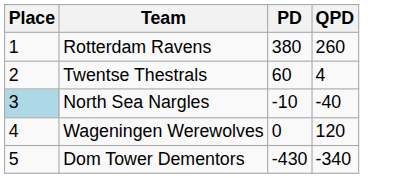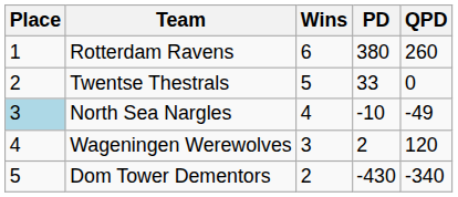+ column: Wins | 6 | 5 | 4 | 3 | 2
Twentse Thestrals | PD: 60 -> 33
Twentse Thestrals | QPD: 4 -> 0
North Sea Nargles | QPD: -40 -> -49
Wageningen Werewolves | PD: 0 -> 2
